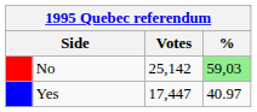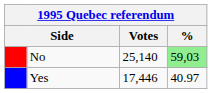No | Votes: 25,142 -> 25,140
Yes | Votes: 17,447 -> 17,446
